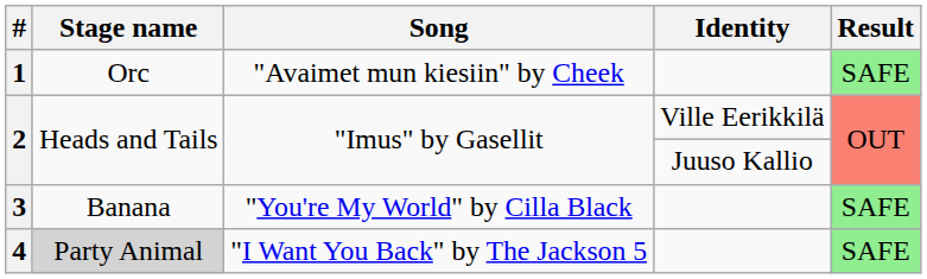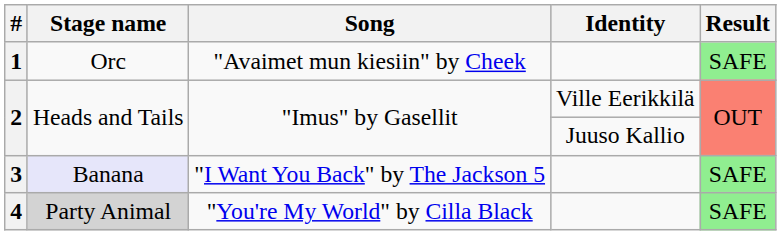3 | Stage name: no background -> lavender background
3 | Song: "You're My World" by Cilla Black -> "I Want You Back" by The Jackson 5
4 | Song: "I Want You Back" by The Jackson 5 -> "You're My World" by Cilla Black
